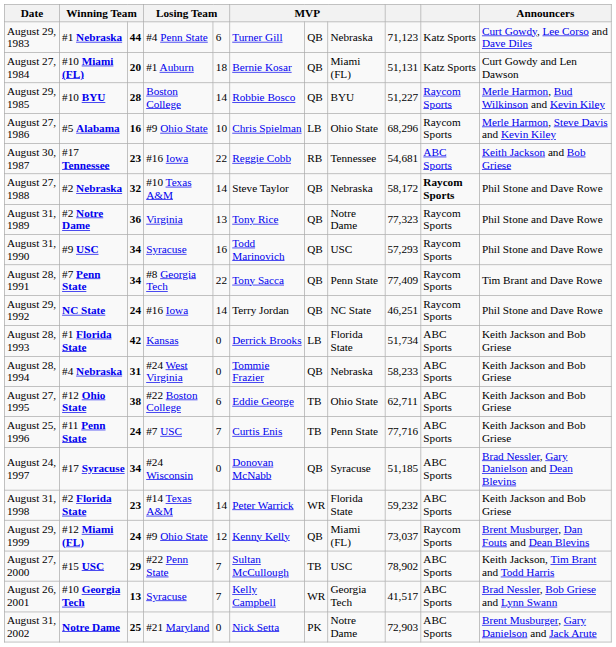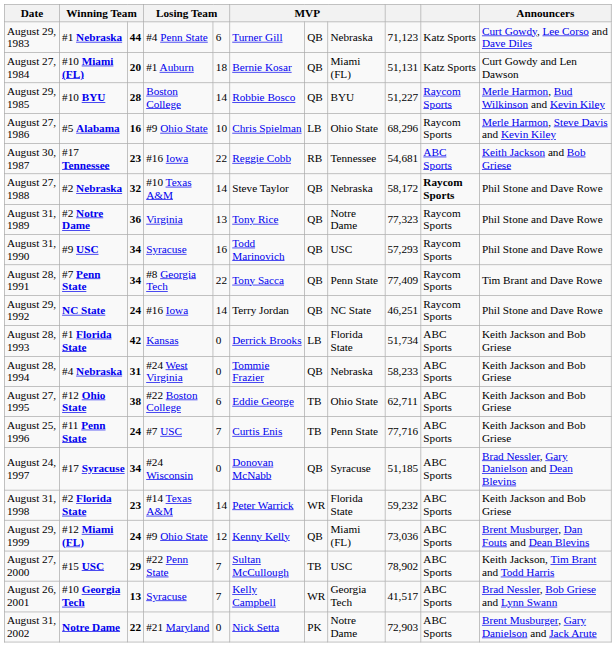August 29, 1999 | column 9: 73,037 -> 73,036
August 29, 1999 | column 10: Raycom Sports -> ABC Sports
August 31, 2002 | column 3: 25 -> 22
